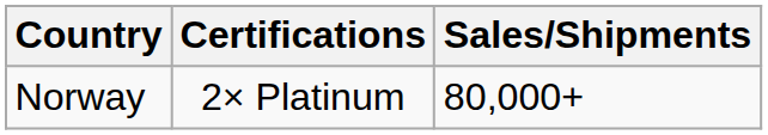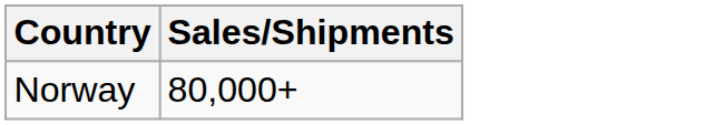- column: Certifications | 2× Platinum
